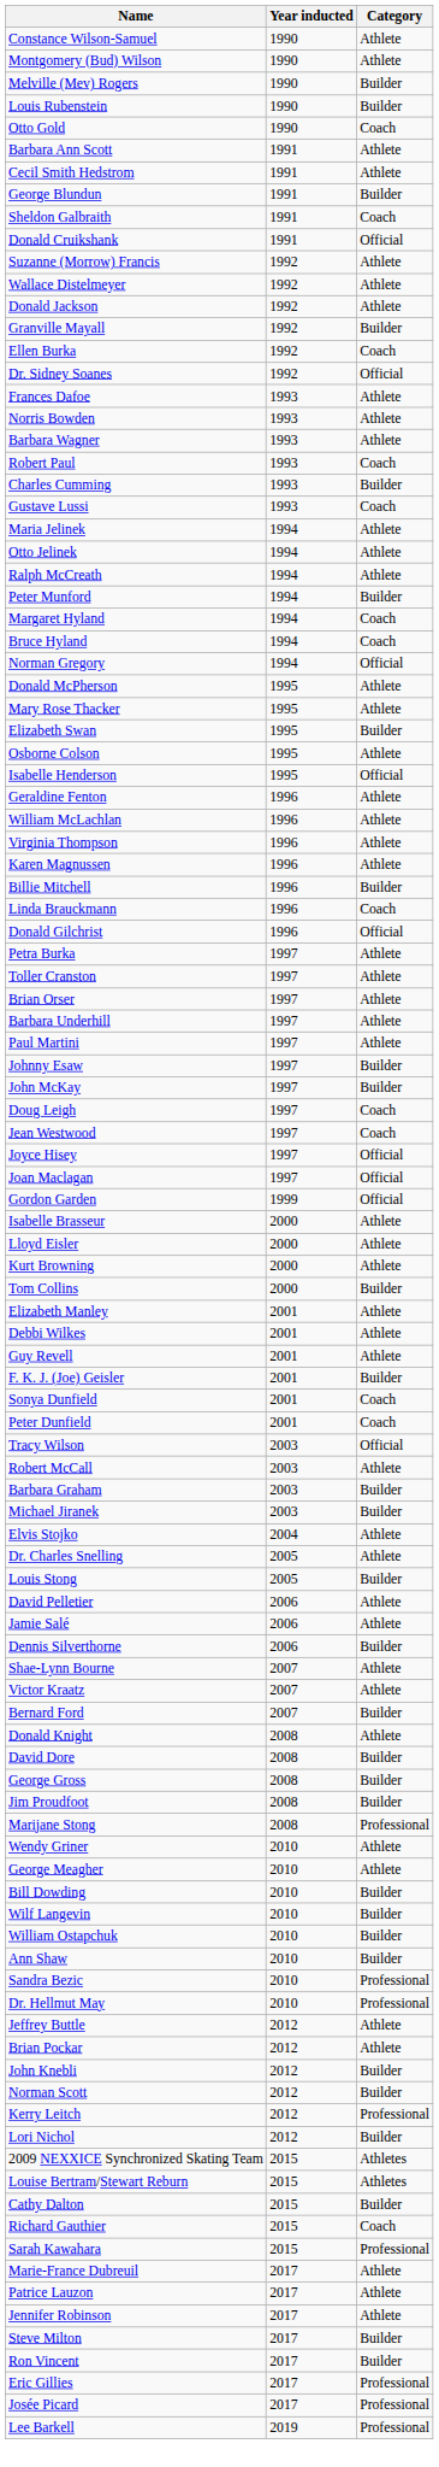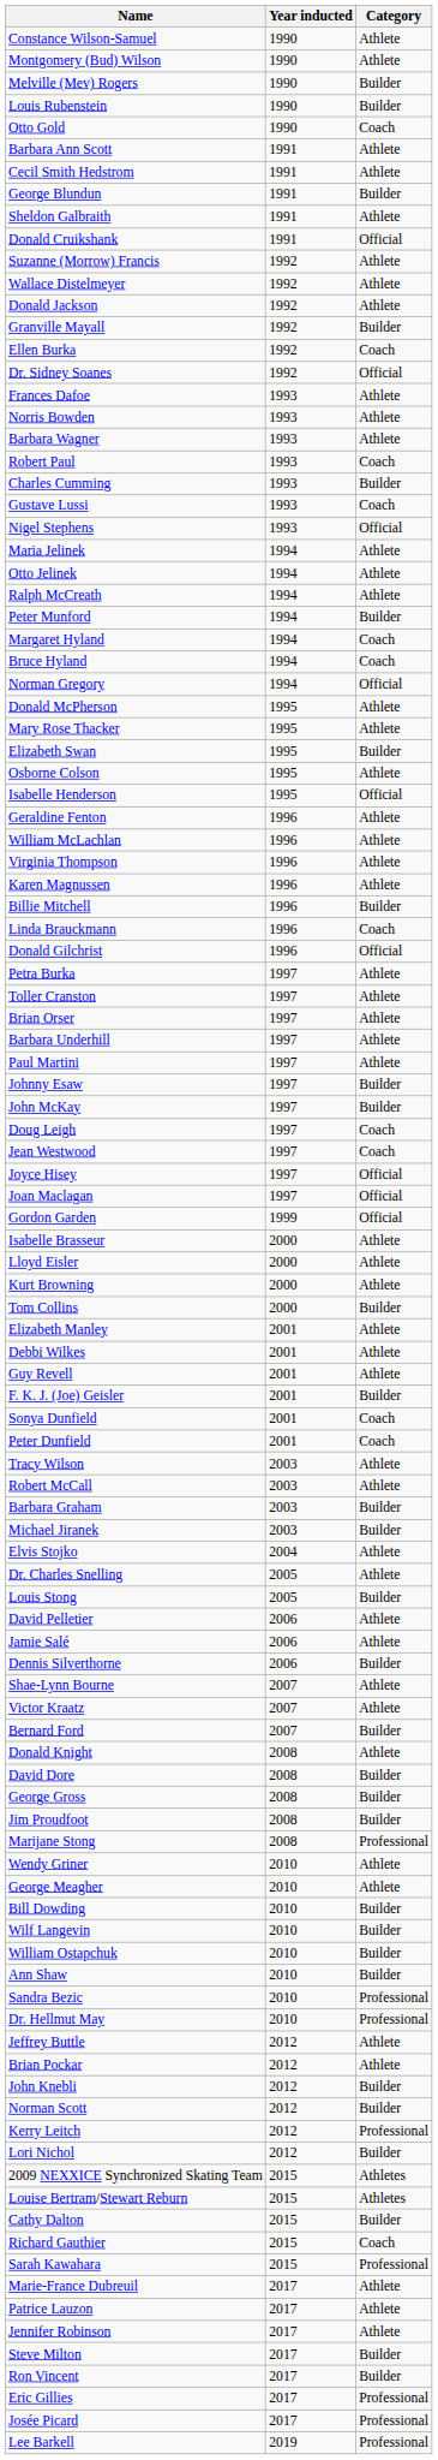Sheldon Galbraith | Category: Coach -> Athlete
+ row: Nigel Stephens | 1993 | Official
Tracy Wilson | Category: Official -> Athlete
